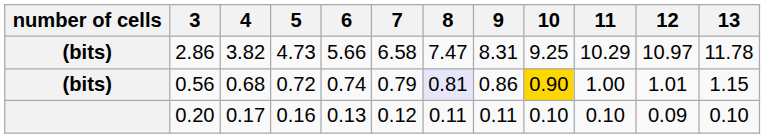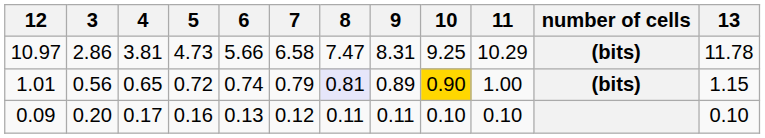columns swapped: number of cells <-> 12
2.86 | 4: 3.82 -> 3.81
0.56 | 4: 0.68 -> 0.65
0.56 | 9: 0.86 -> 0.89
